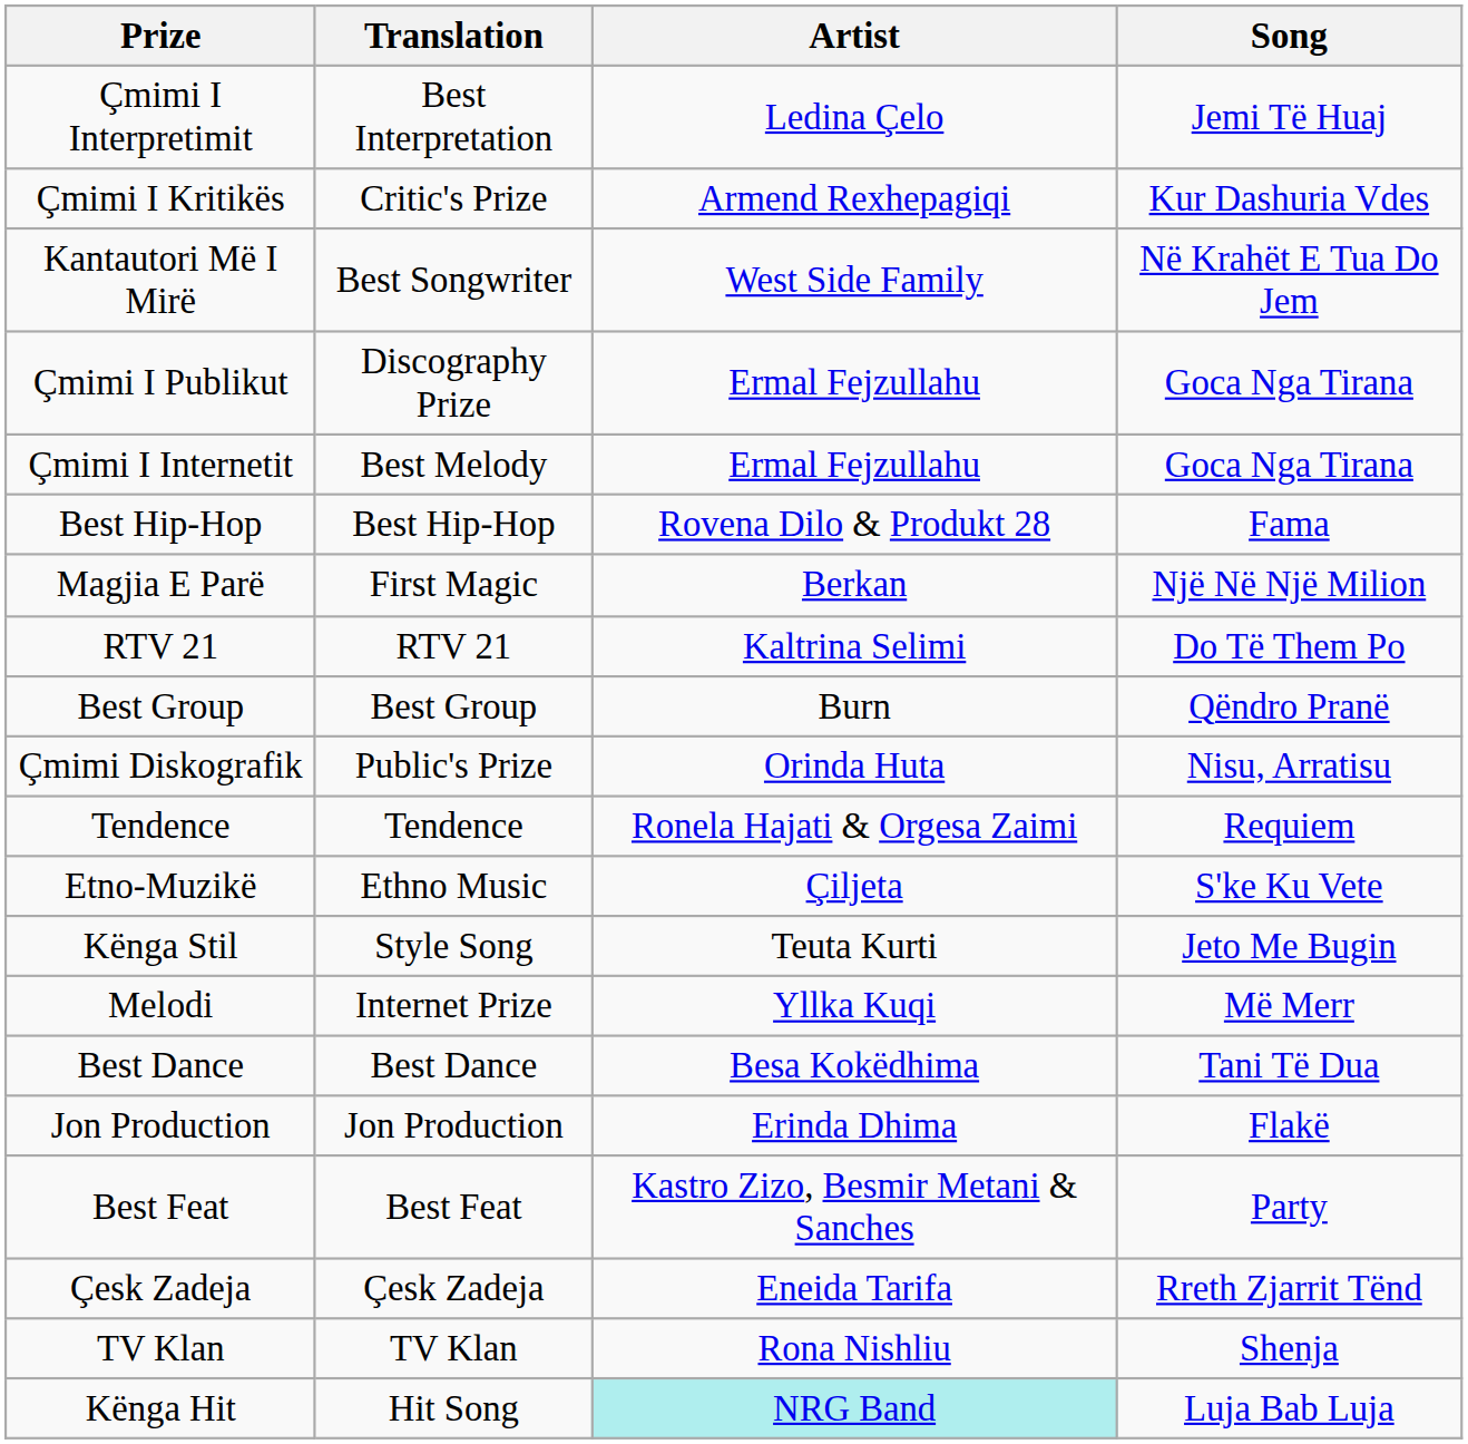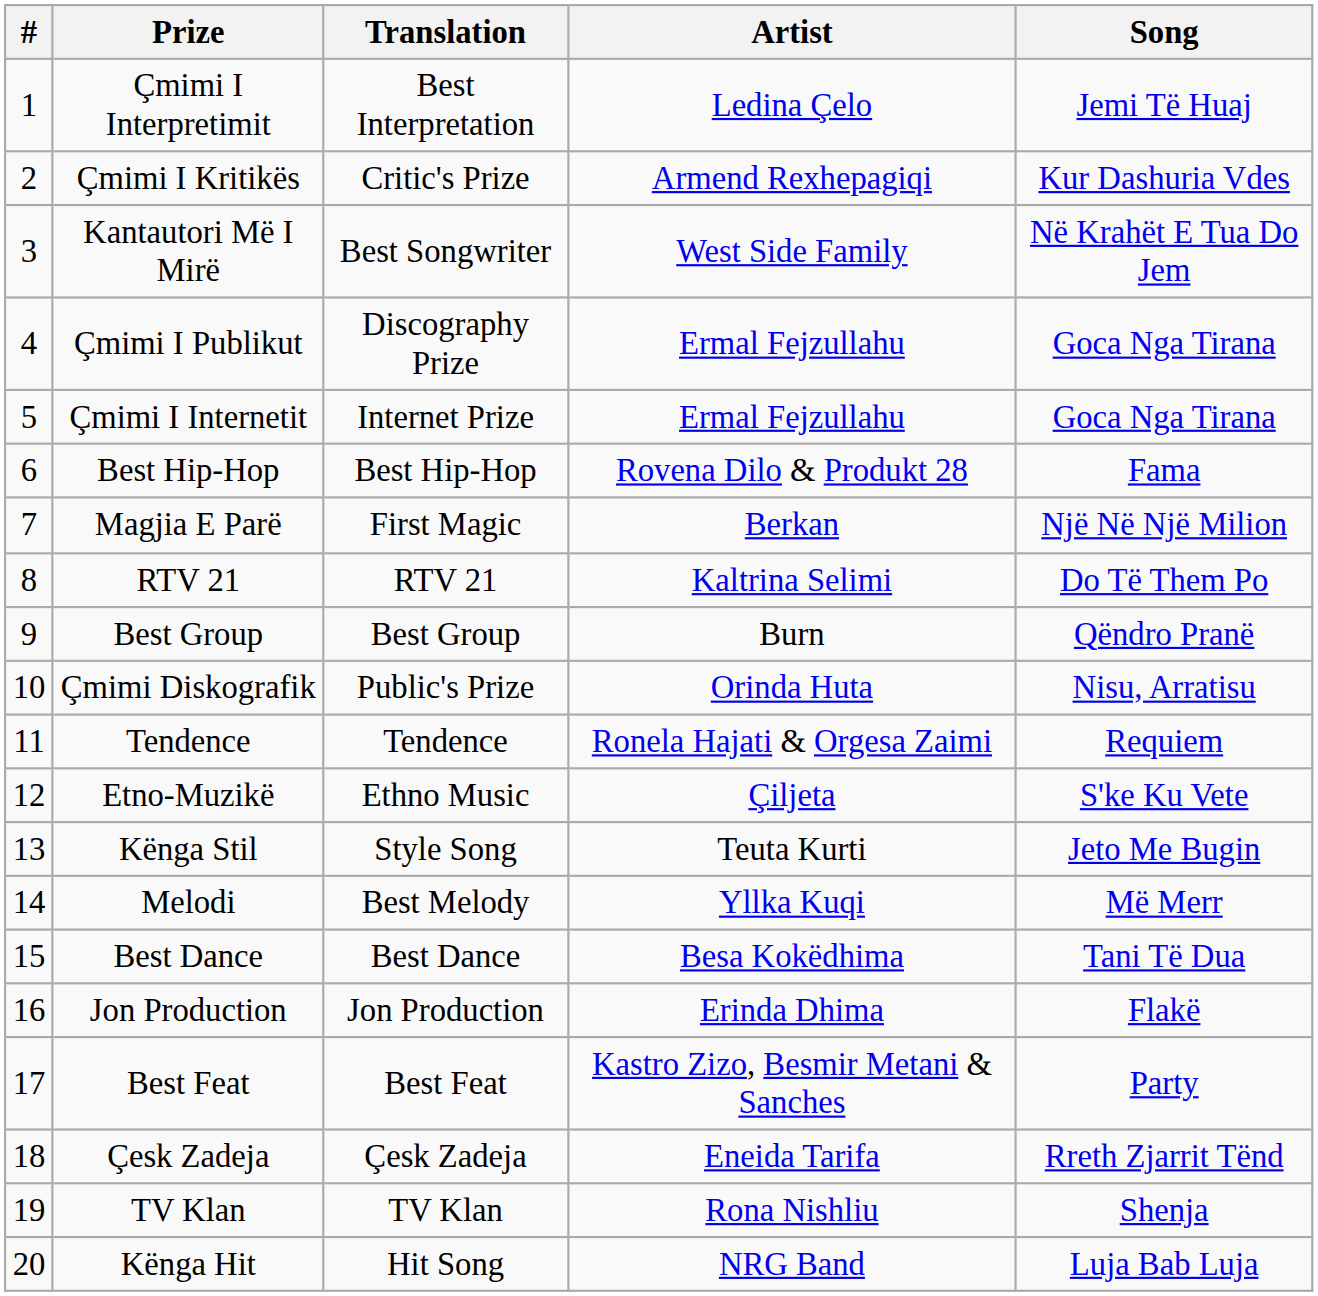+ column: # | 1 | 2 | 3 | 4 | 5 | 6 | 7 | 8 | 9 | 10 | 11 | 12 | 13 | 14 | 15 | 16 | 17 | 18 | 19 | 20
Çmimi I Internetit | Translation: Best Melody -> Internet Prize
Melodi | Translation: Internet Prize -> Best Melody
Kënga Hit | Artist: paleturquoise background -> no background
